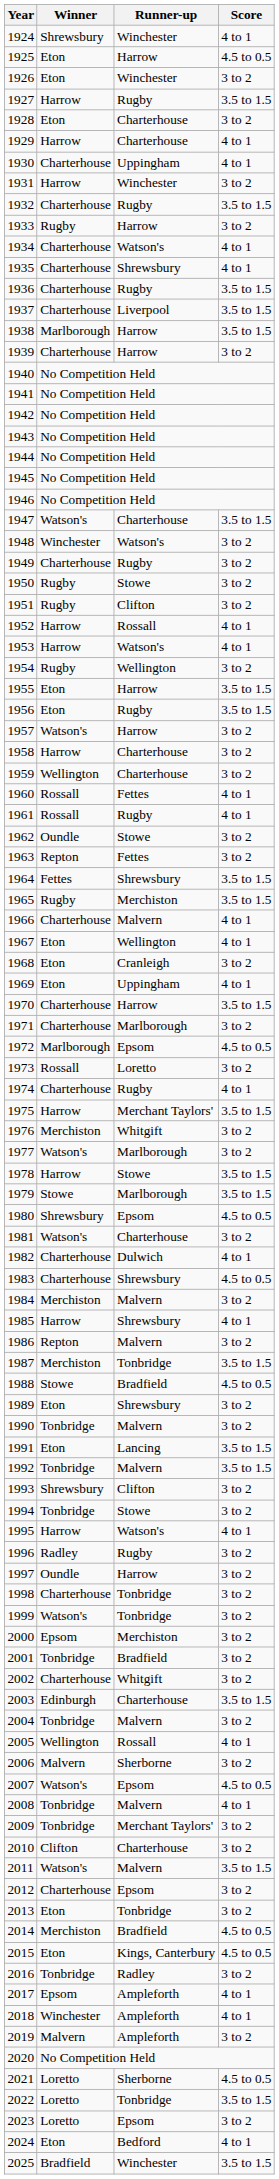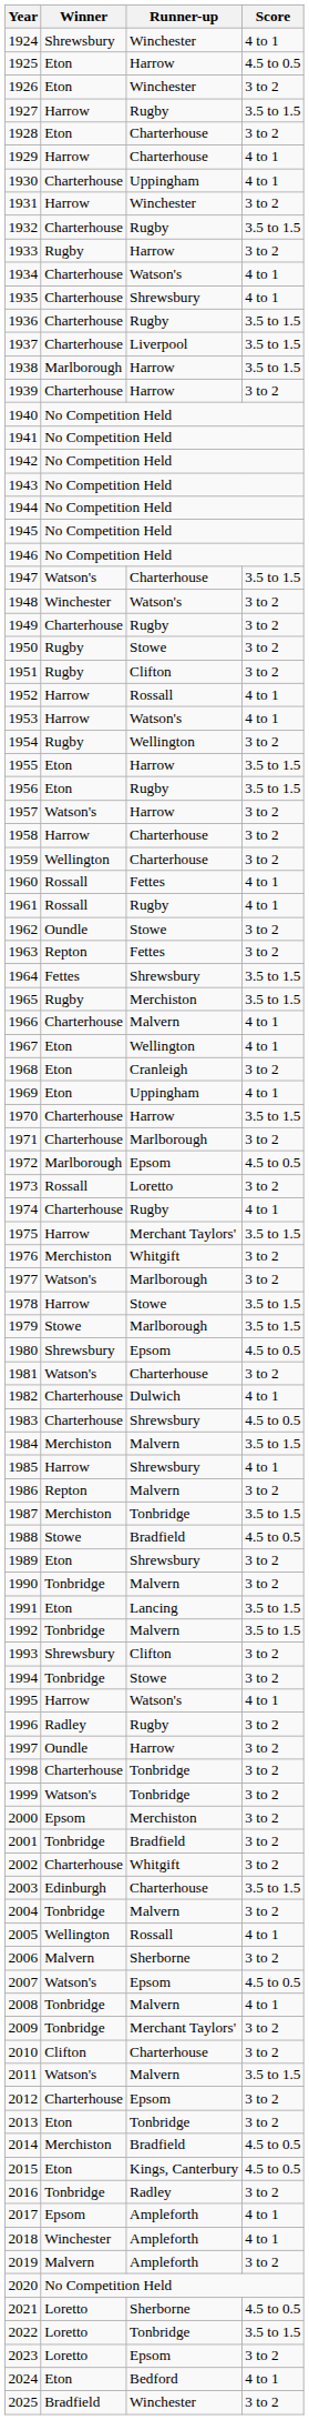1984 | Score: 3 to 2 -> 3.5 to 1.5
2025 | Score: 3.5 to 1.5 -> 3 to 2
